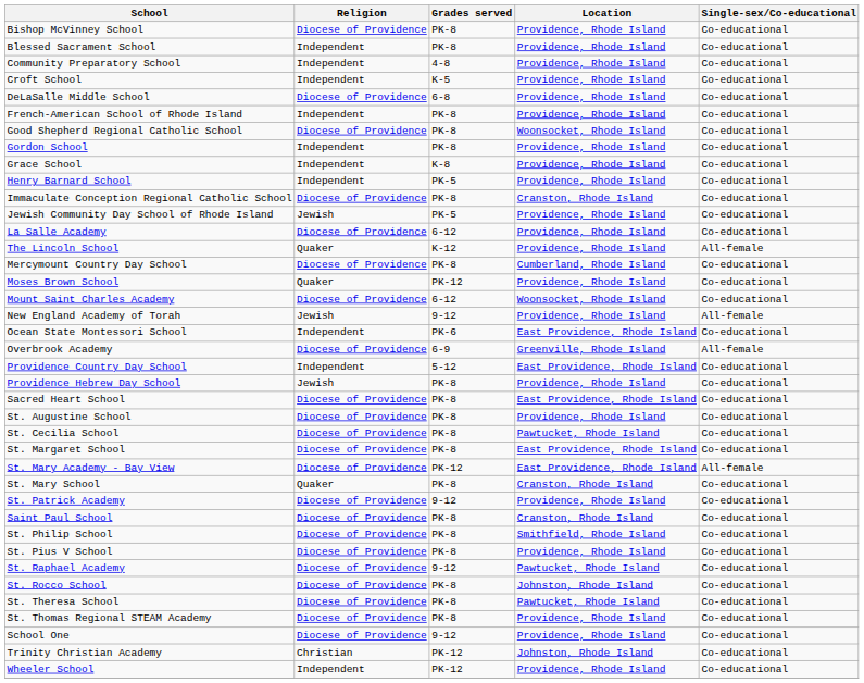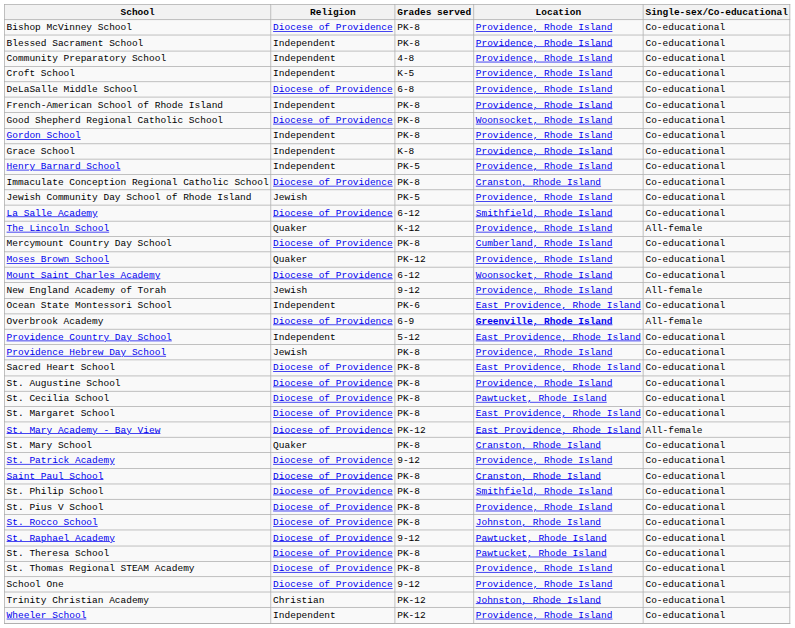La Salle Academy | Location: Providence, Rhode Island -> Smithfield, Rhode Island
Overbrook Academy | Location: normal -> bold
rows swapped: St. Rocco School <-> St. Raphael Academy
